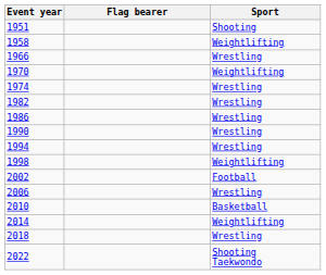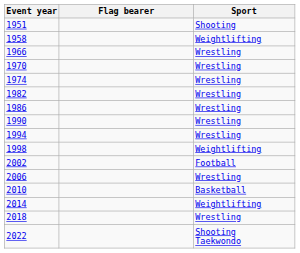1970 | Sport: Weightlifting -> Wrestling
